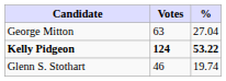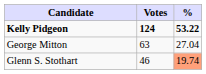rows swapped: Kelly Pidgeon <-> George Mitton
Glenn S. Stothart | %: no background -> lightsalmon background
